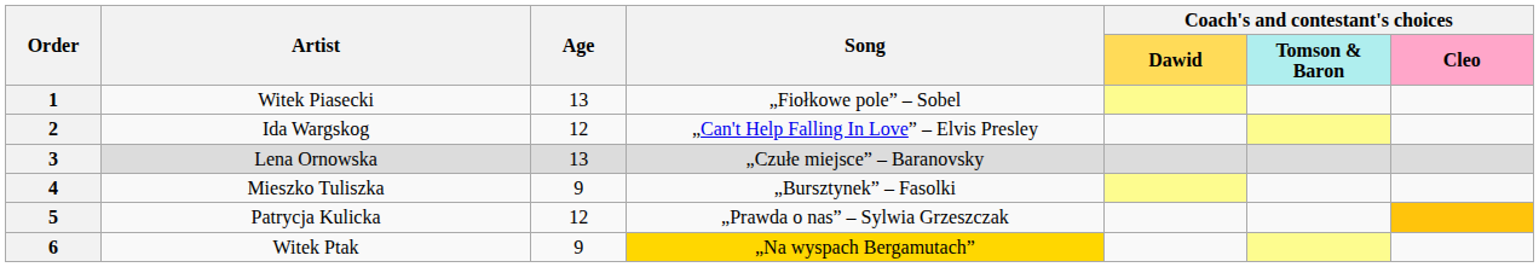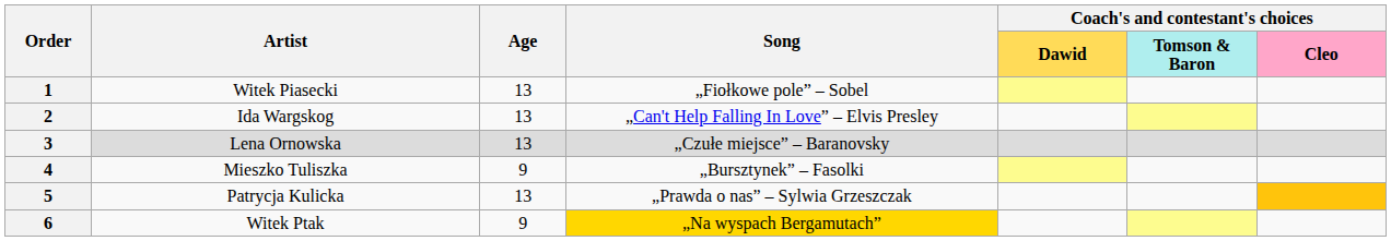2 | Age: 12 -> 13
5 | Age: 12 -> 13
